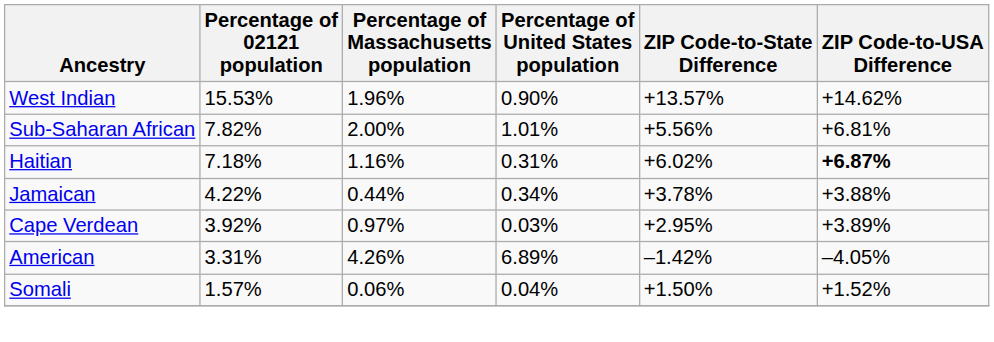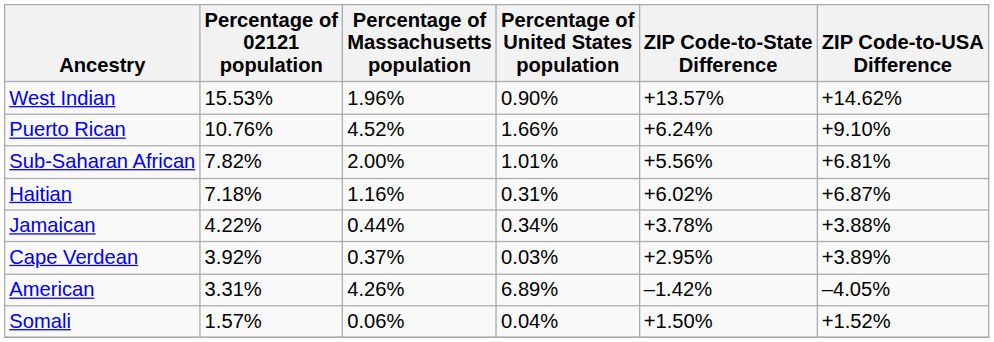+ row: Puerto Rican | 10.76% | 4.52% | 1.66% | +6.24% | +9.10%
Haitian | ZIP Code-to-USA Difference: bold -> normal
Cape Verdean | Percentage of Massachusetts population: 0.97% -> 0.37%
